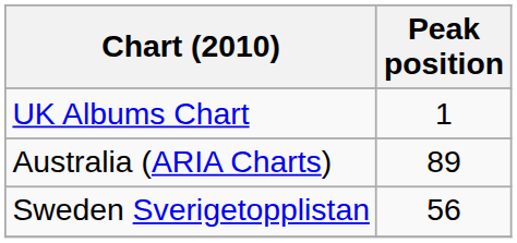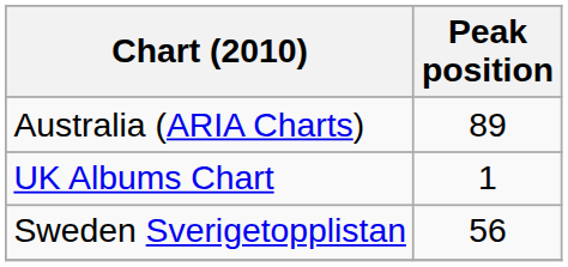rows swapped: UK Albums Chart <-> Australia (ARIA Charts)
